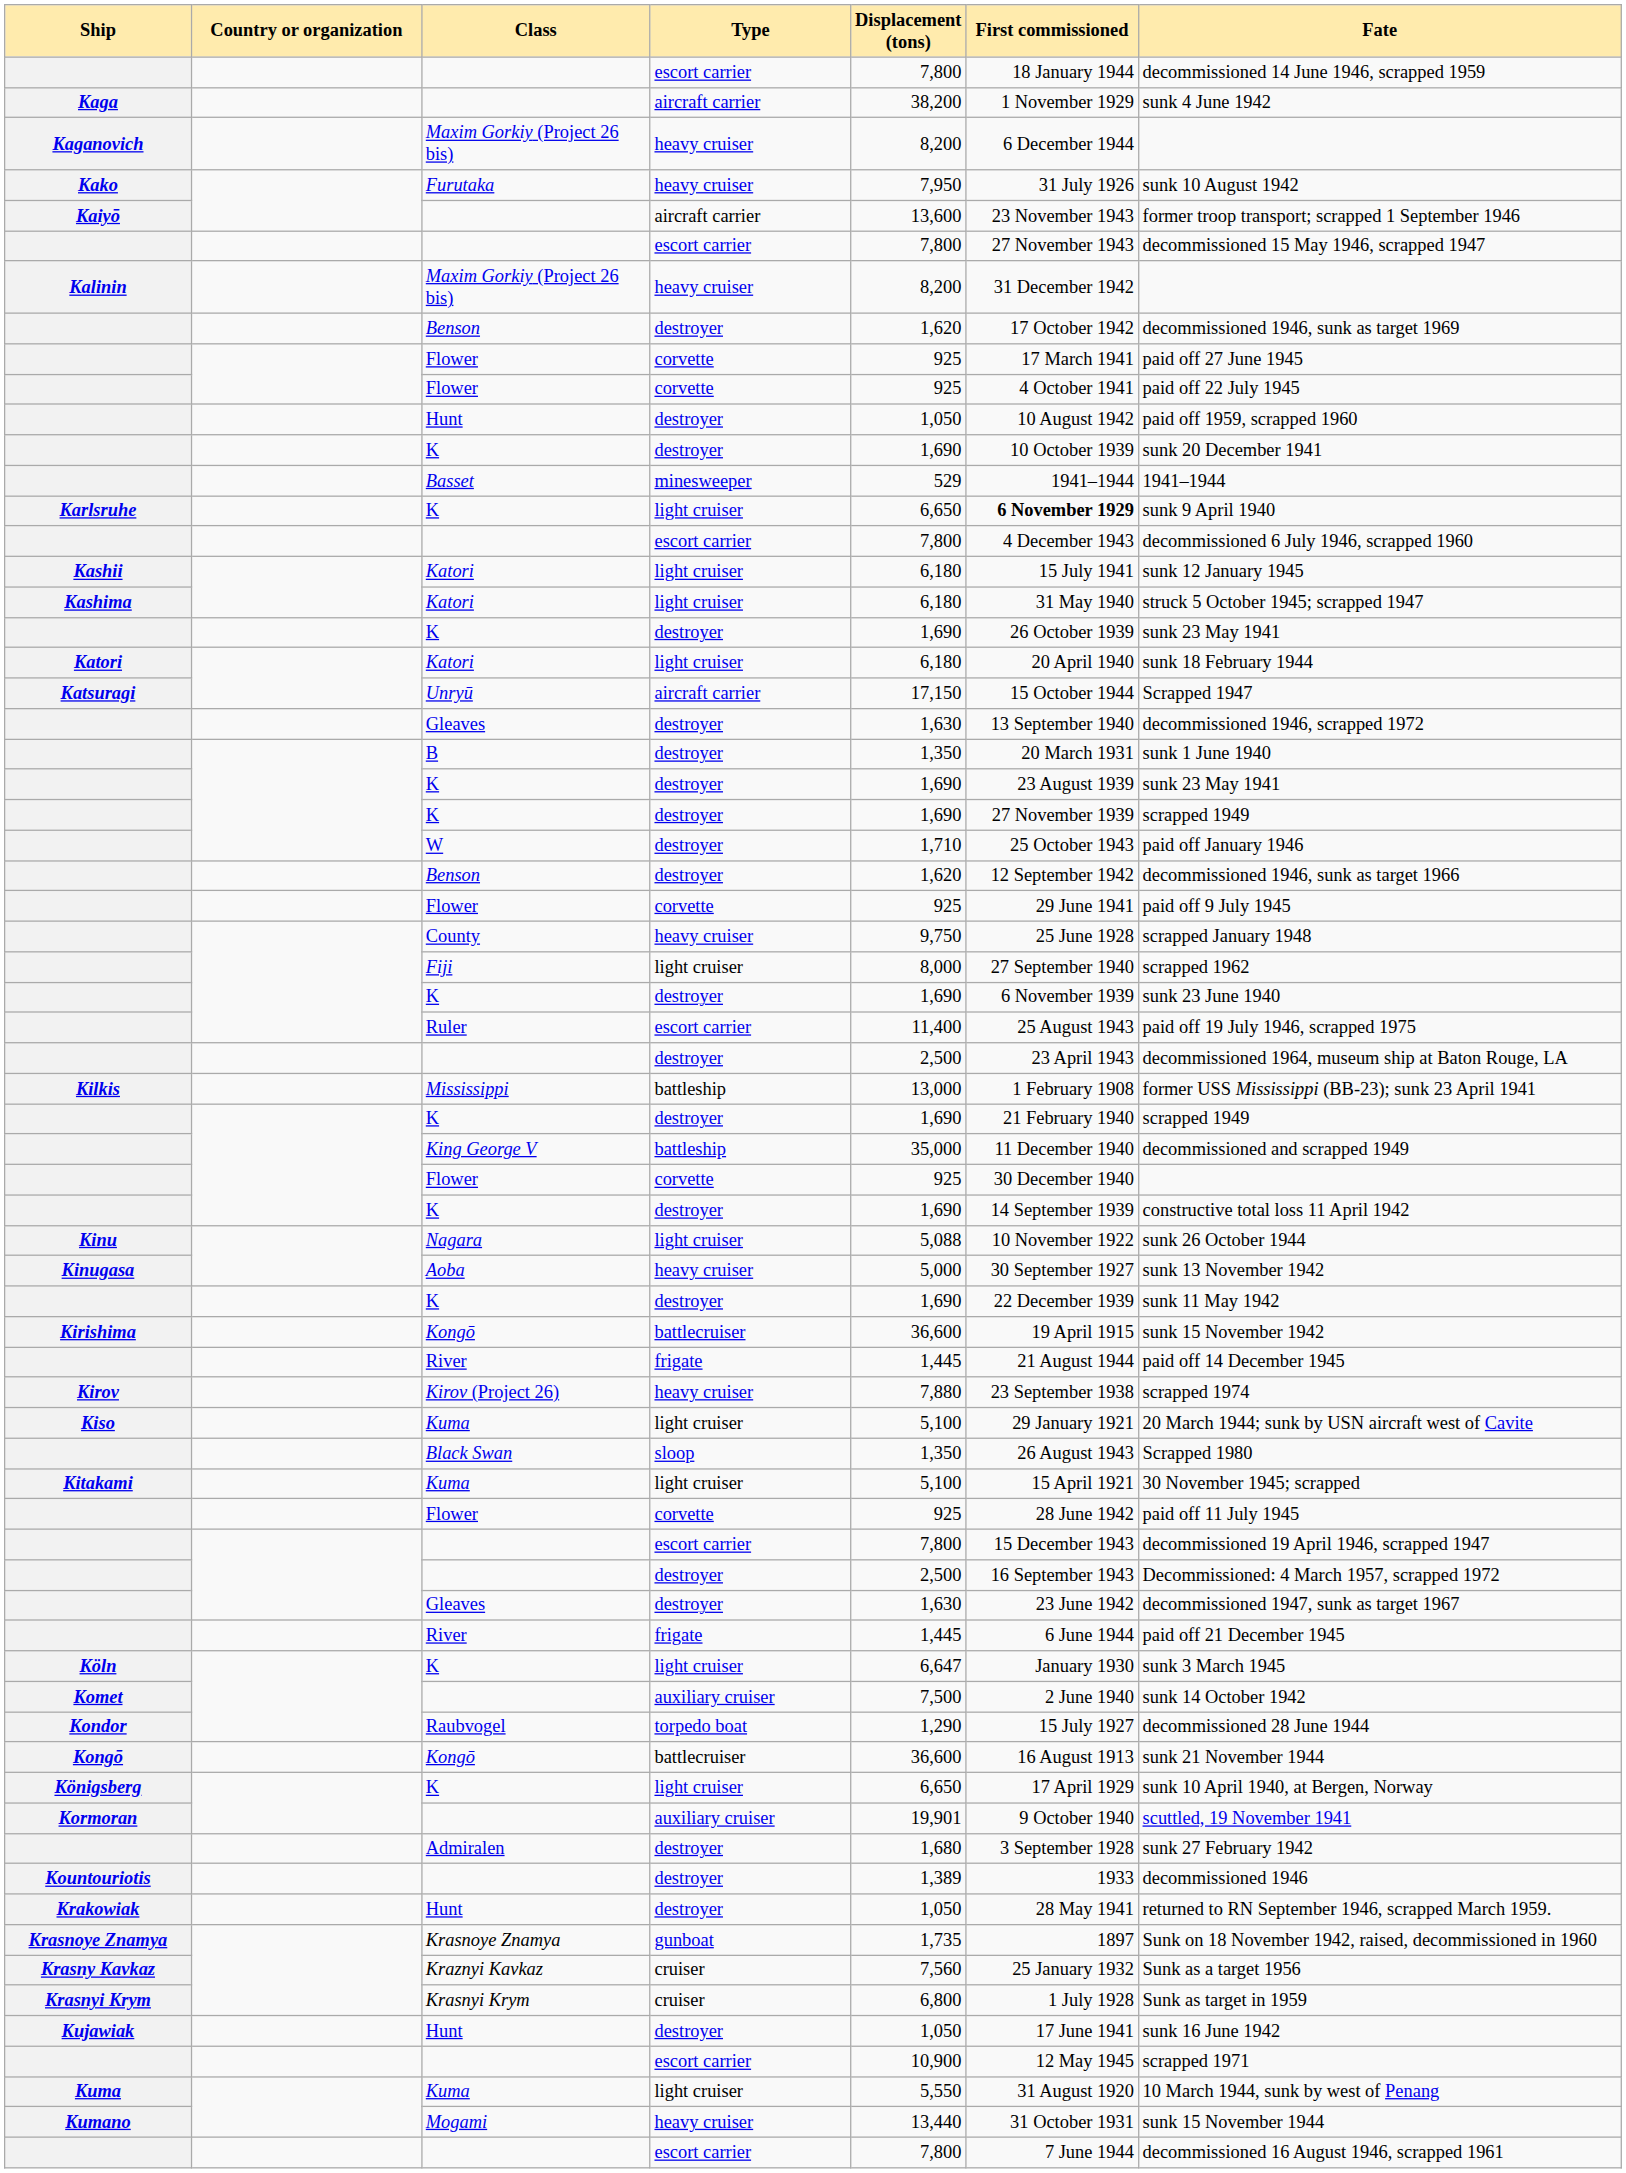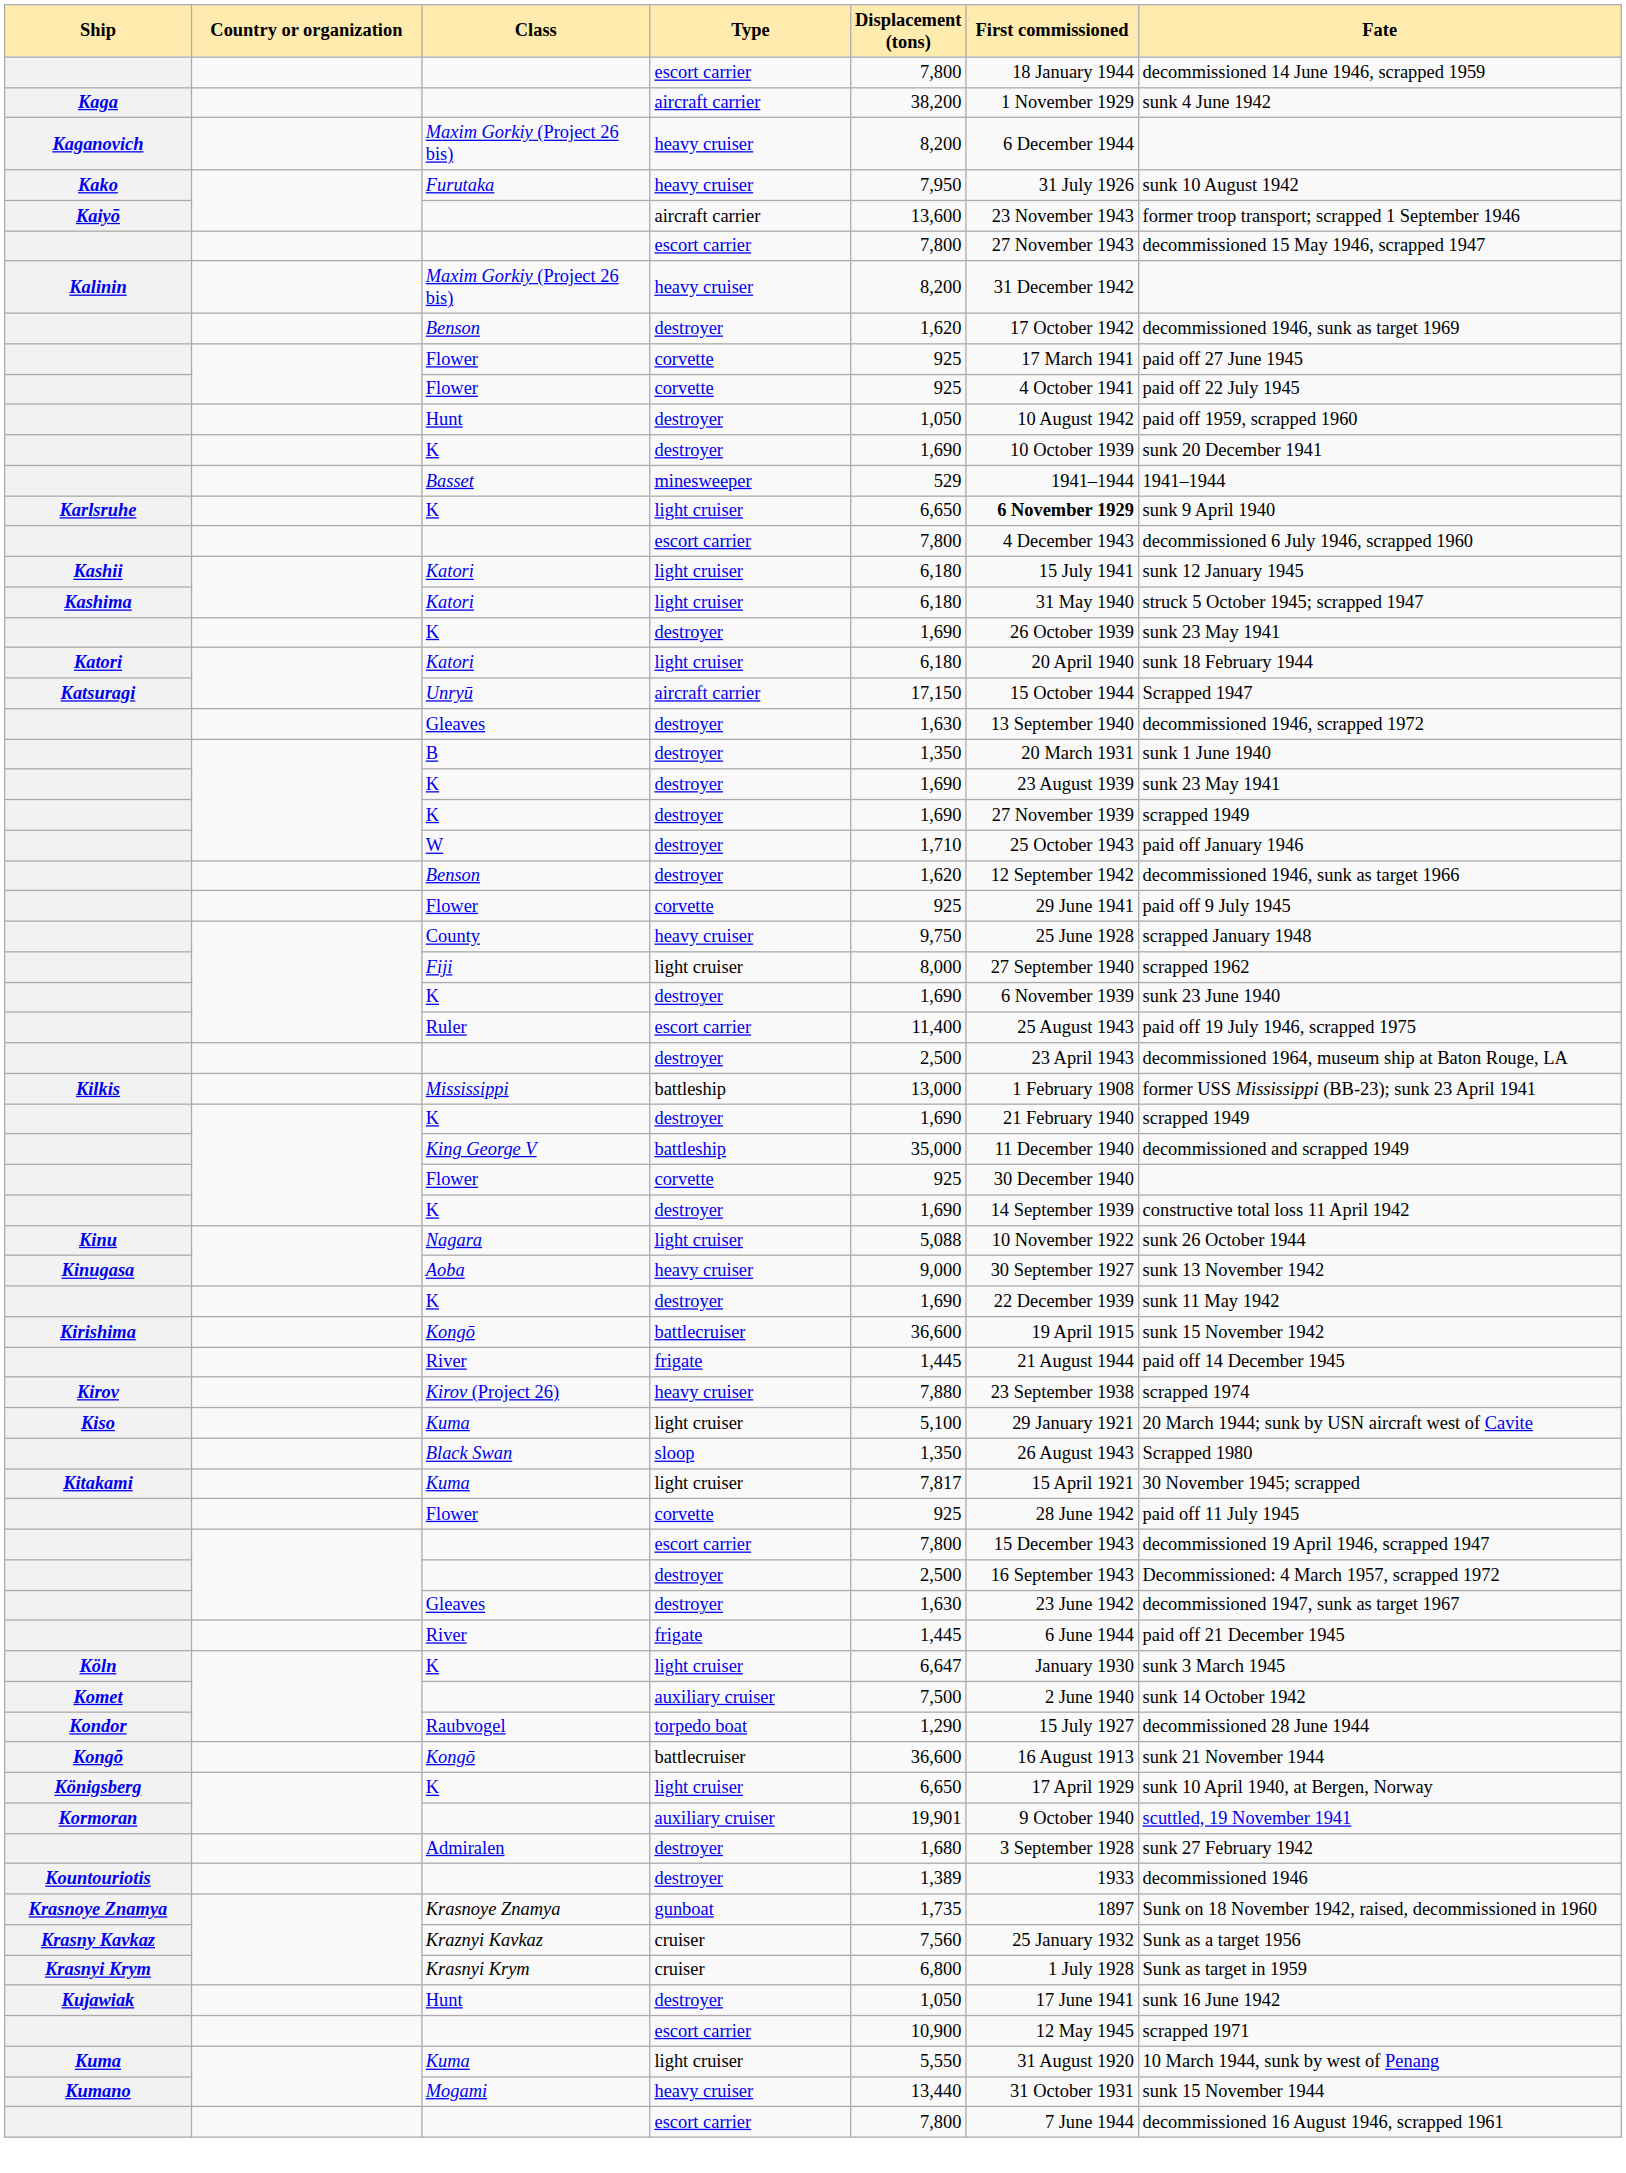Kinugasa | Displacement (tons): 5,000 -> 9,000
Kitakami | Displacement (tons): 5,100 -> 7,817
- row: Krakowiak | Hunt | destroyer | 1,050 | 28 May 1941 | returned to RN September 1946, scrapped March 1959.
